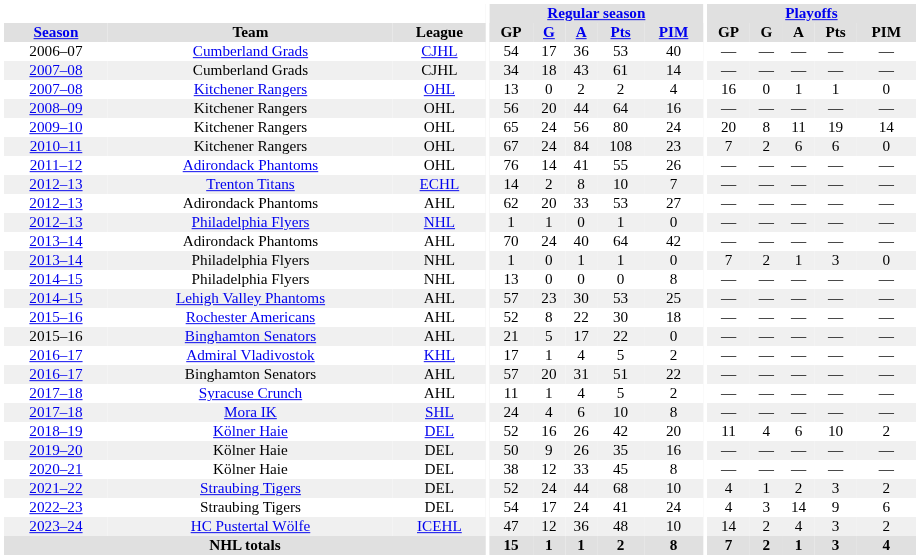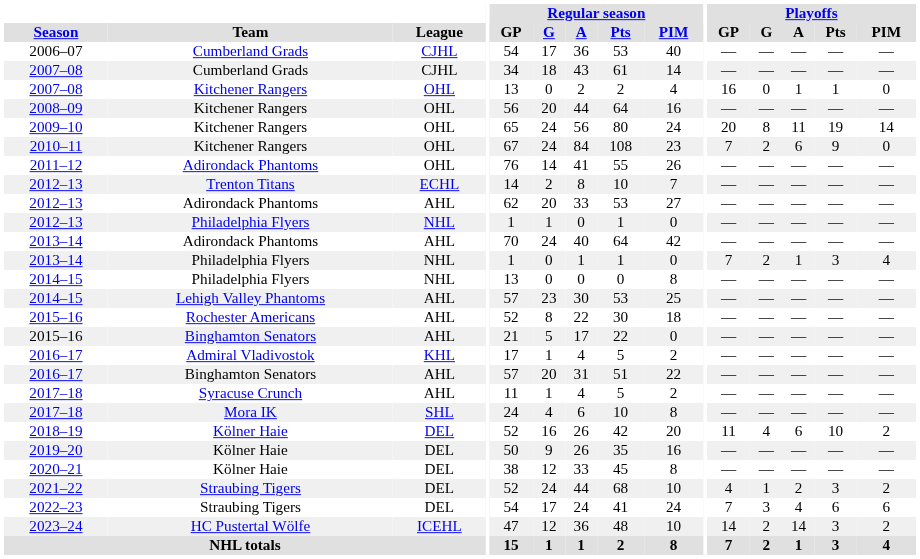2010–11 | Playoffs / Pts: 6 -> 9
2013–14 / Philadelphia Flyers | Playoffs / PIM: 0 -> 4
2022–23 | Playoffs / GP: 4 -> 7
2022–23 | Playoffs / A: 14 -> 4
2022–23 | Playoffs / Pts: 9 -> 6
2023–24 | Playoffs / A: 4 -> 14
